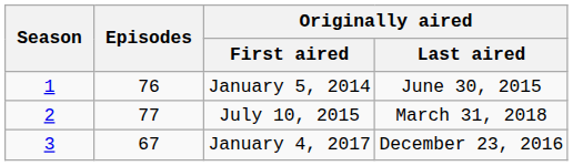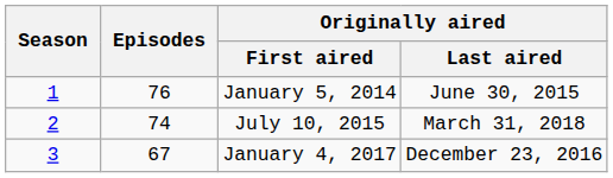July 10, 2015 | Episodes: 77 -> 74
